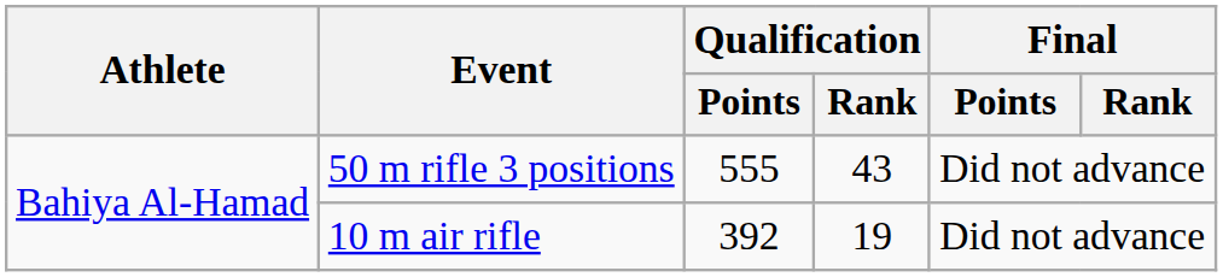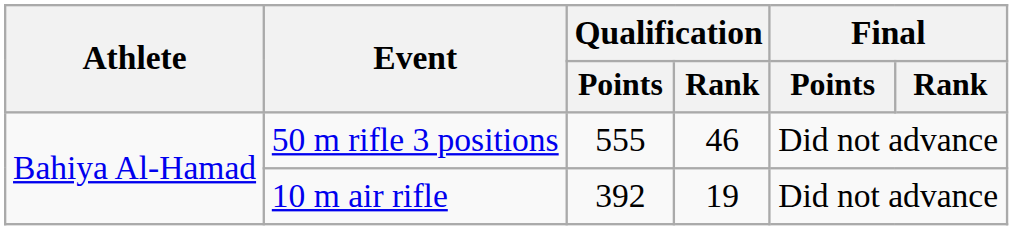50 m rifle 3 positions | Qualification / Rank: 43 -> 46
